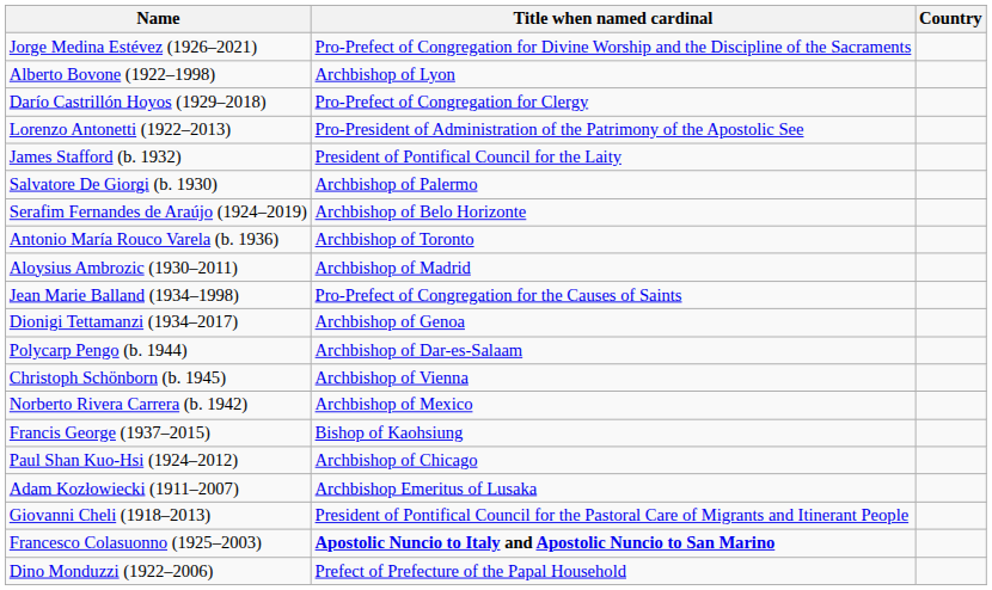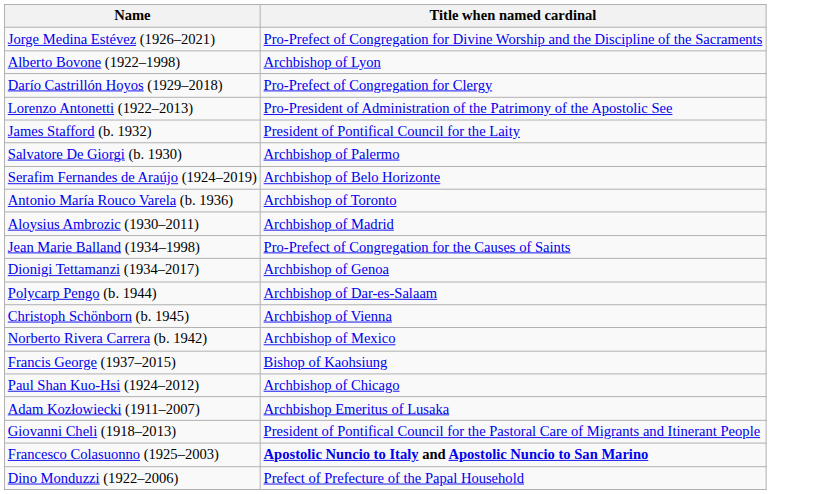- column: Country
